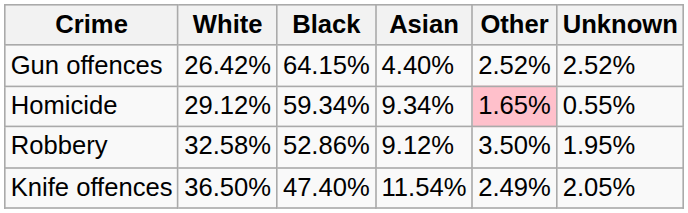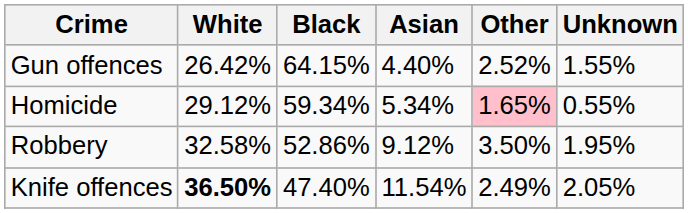Gun offences | Unknown: 2.52% -> 1.55%
Homicide | Asian: 9.34% -> 5.34%
Knife offences | White: normal -> bold
